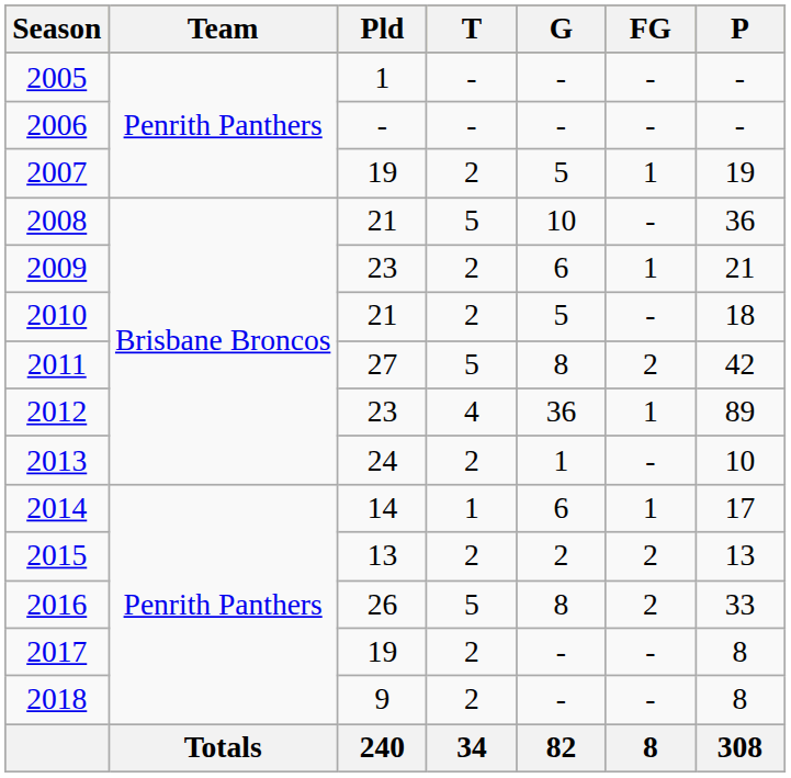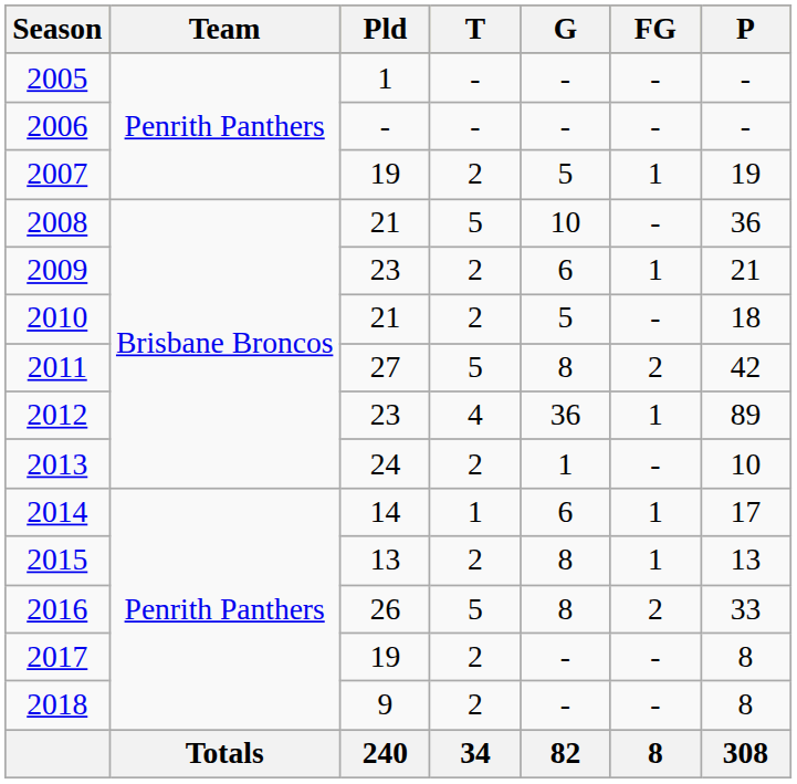2015 | G: 2 -> 8
2015 | FG: 2 -> 1
